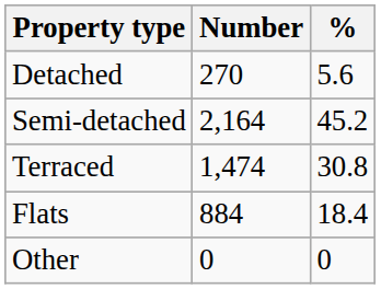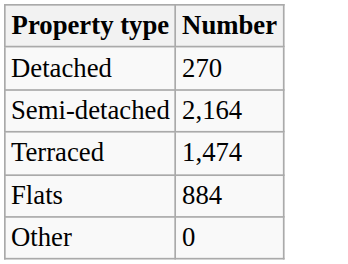- column: % | 5.6 | 45.2 | 30.8 | 18.4 | 0
